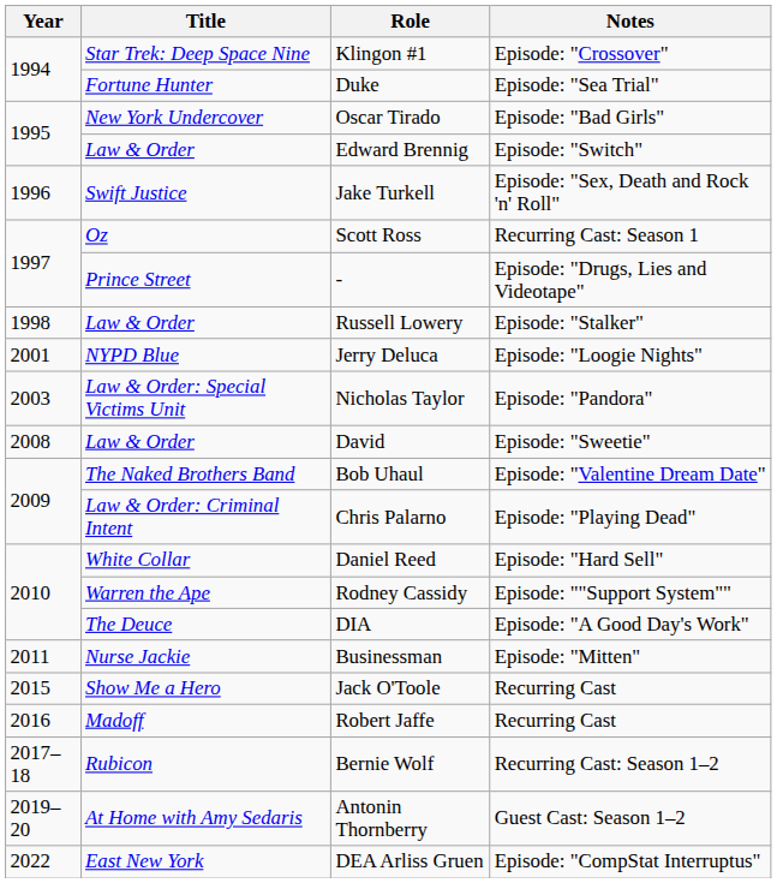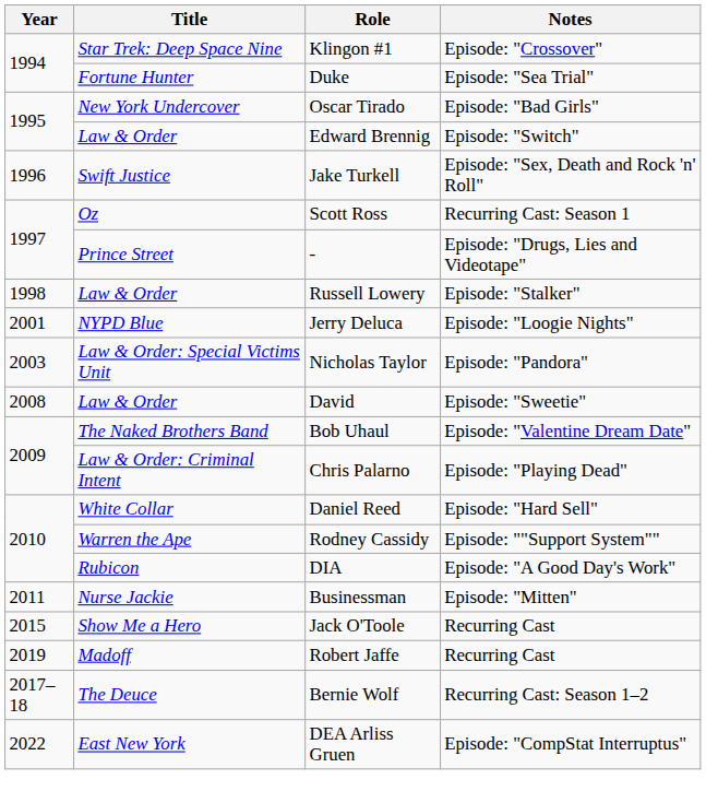DIA | Title: The Deuce -> Rubicon
Robert Jaffe | Year: 2016 -> 2019
Bernie Wolf | Title: Rubicon -> The Deuce
- row: 2019–20 | At Home with Amy Sedaris | Antonin Thornberry | Guest Cast: Season 1–2
